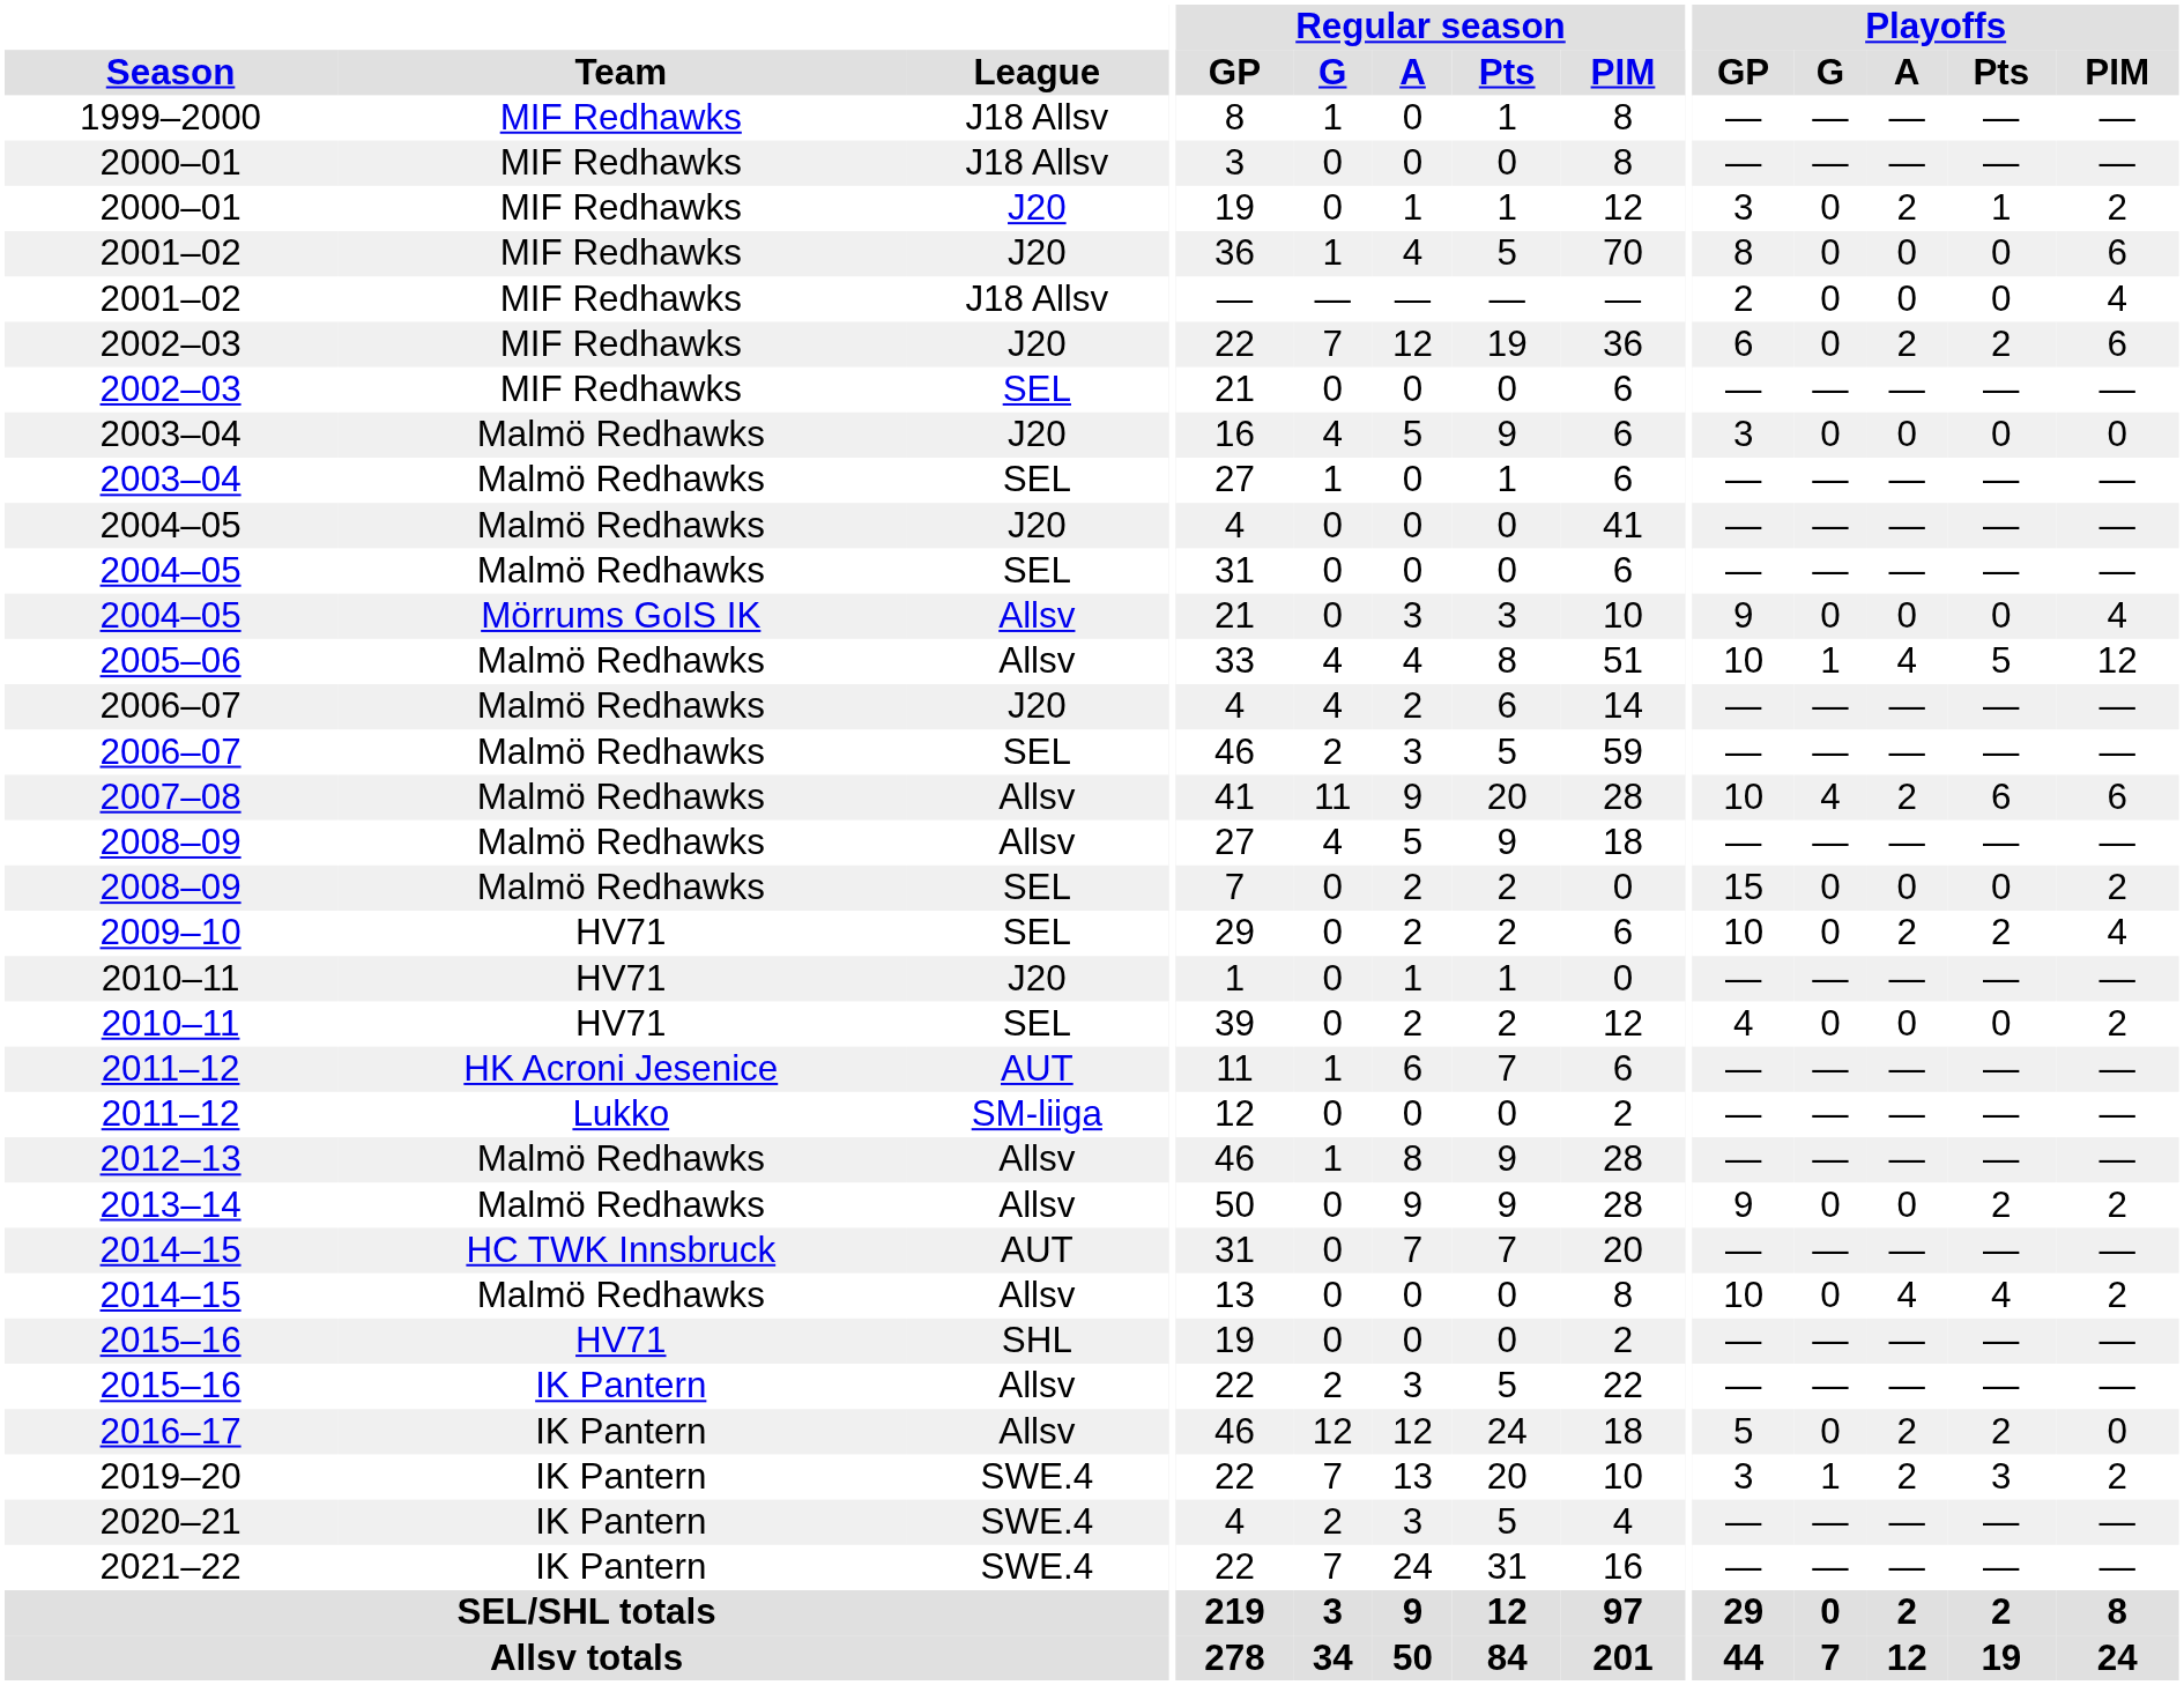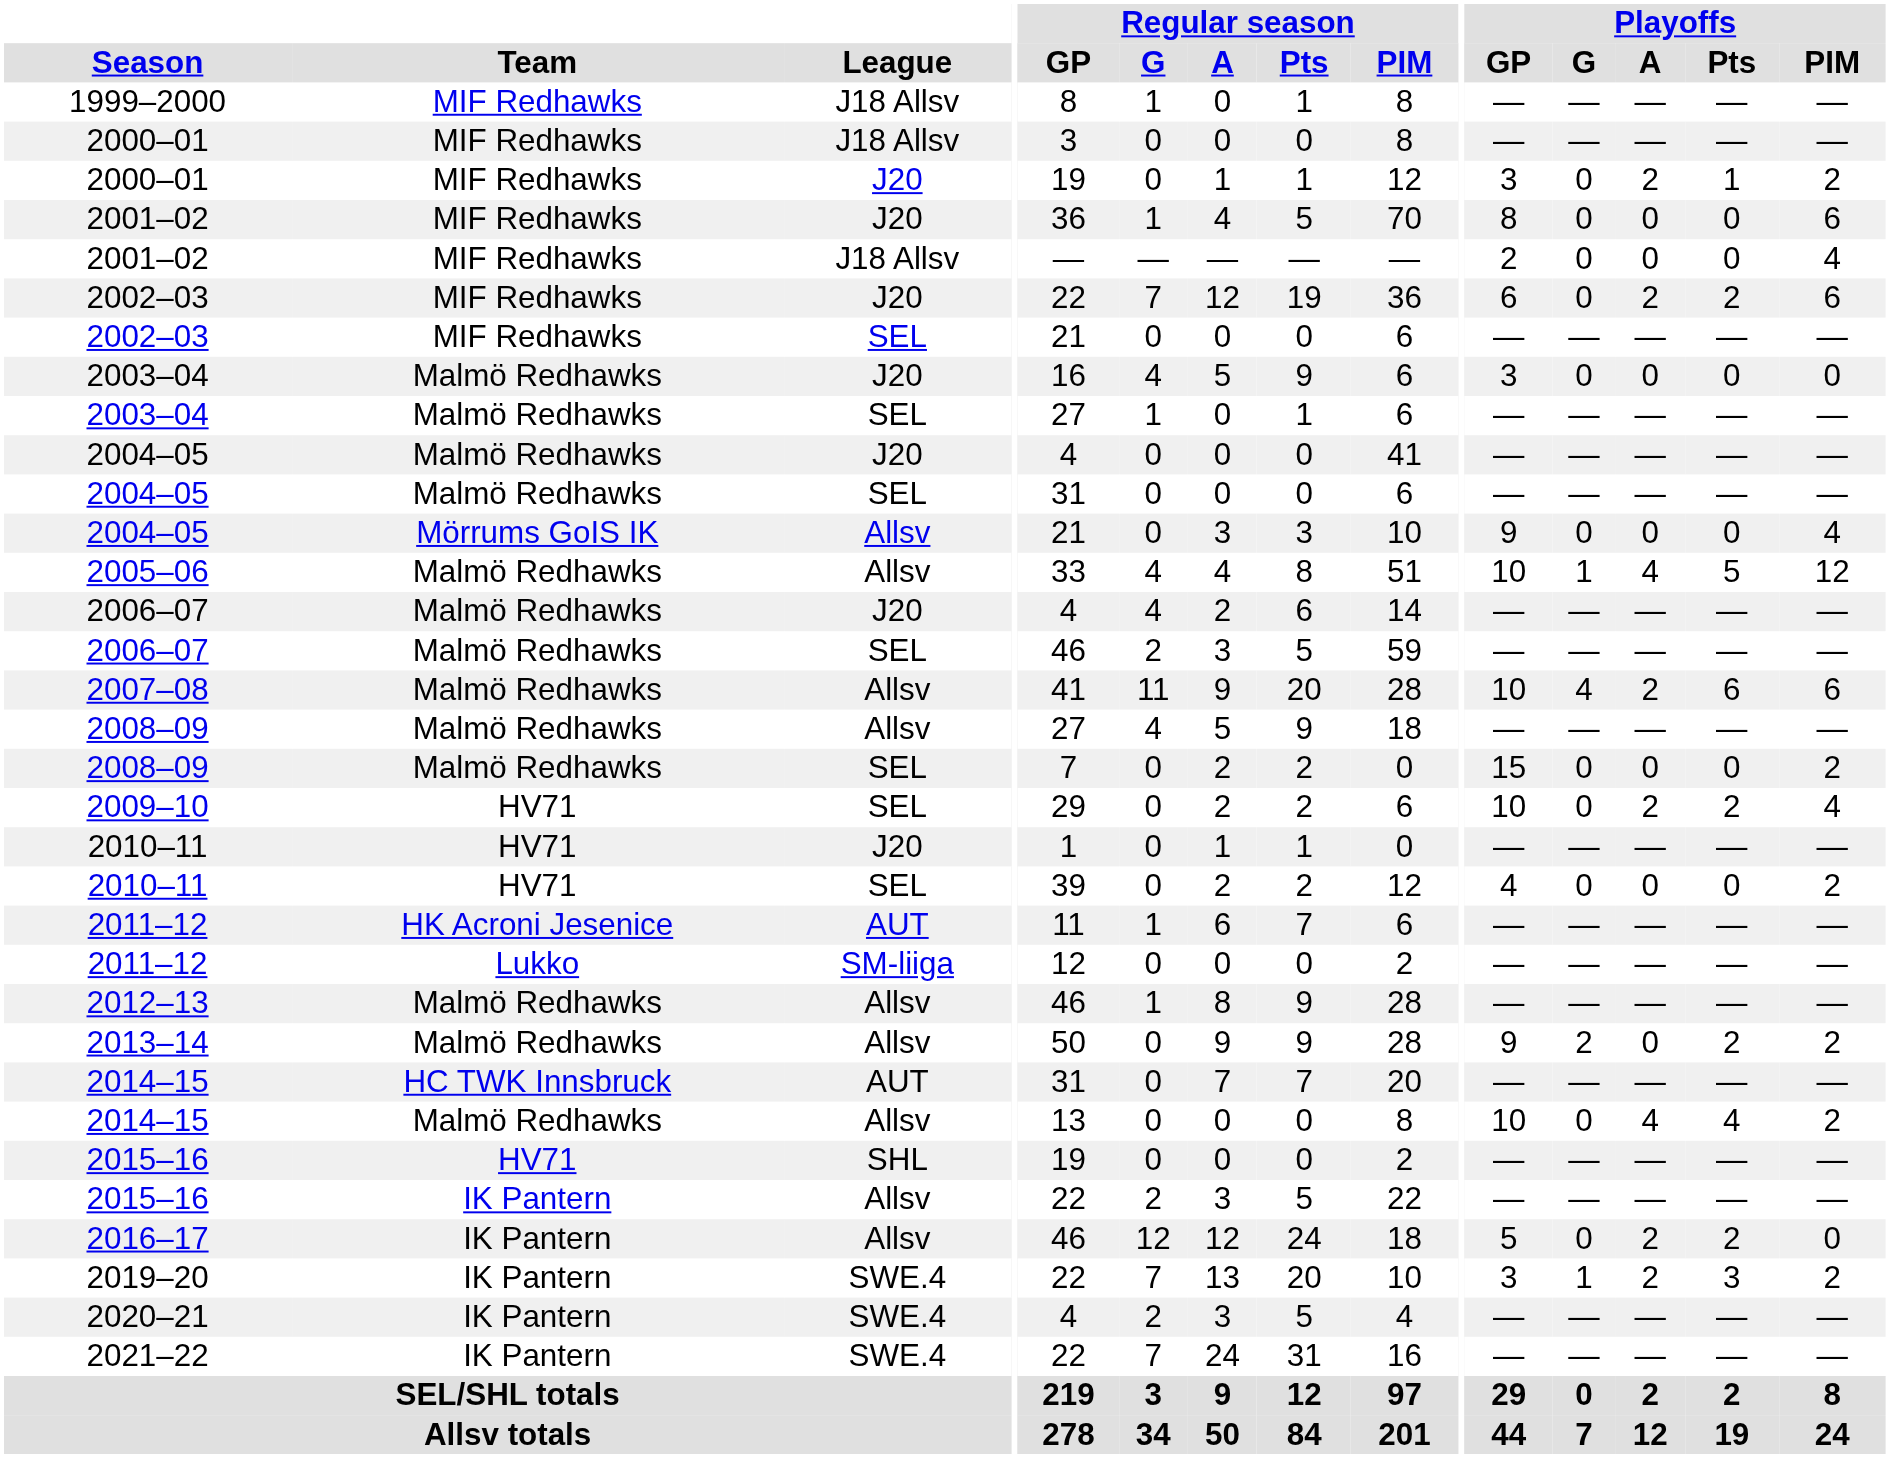2013–14 | Playoffs / G: 0 -> 2
